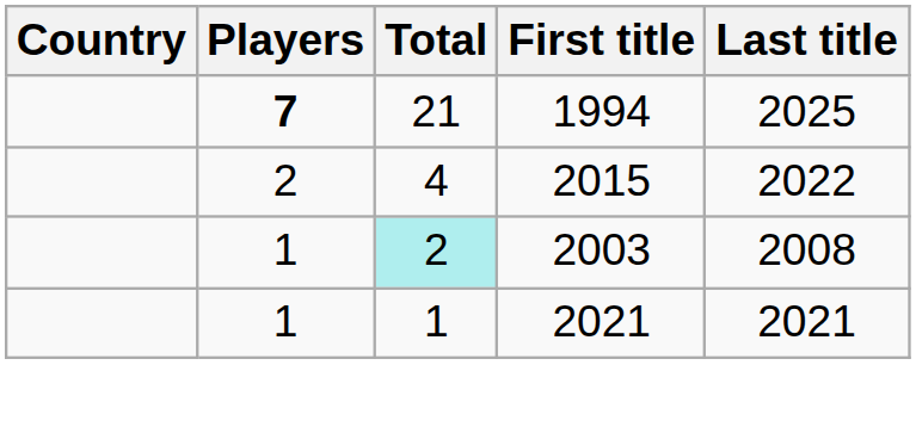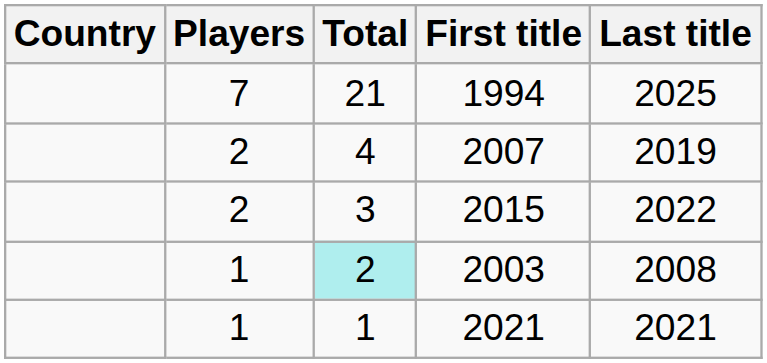1994 | Players: bold -> normal
+ row: 2 | 4 | 2007 | 2019
2015 | Total: 4 -> 3
